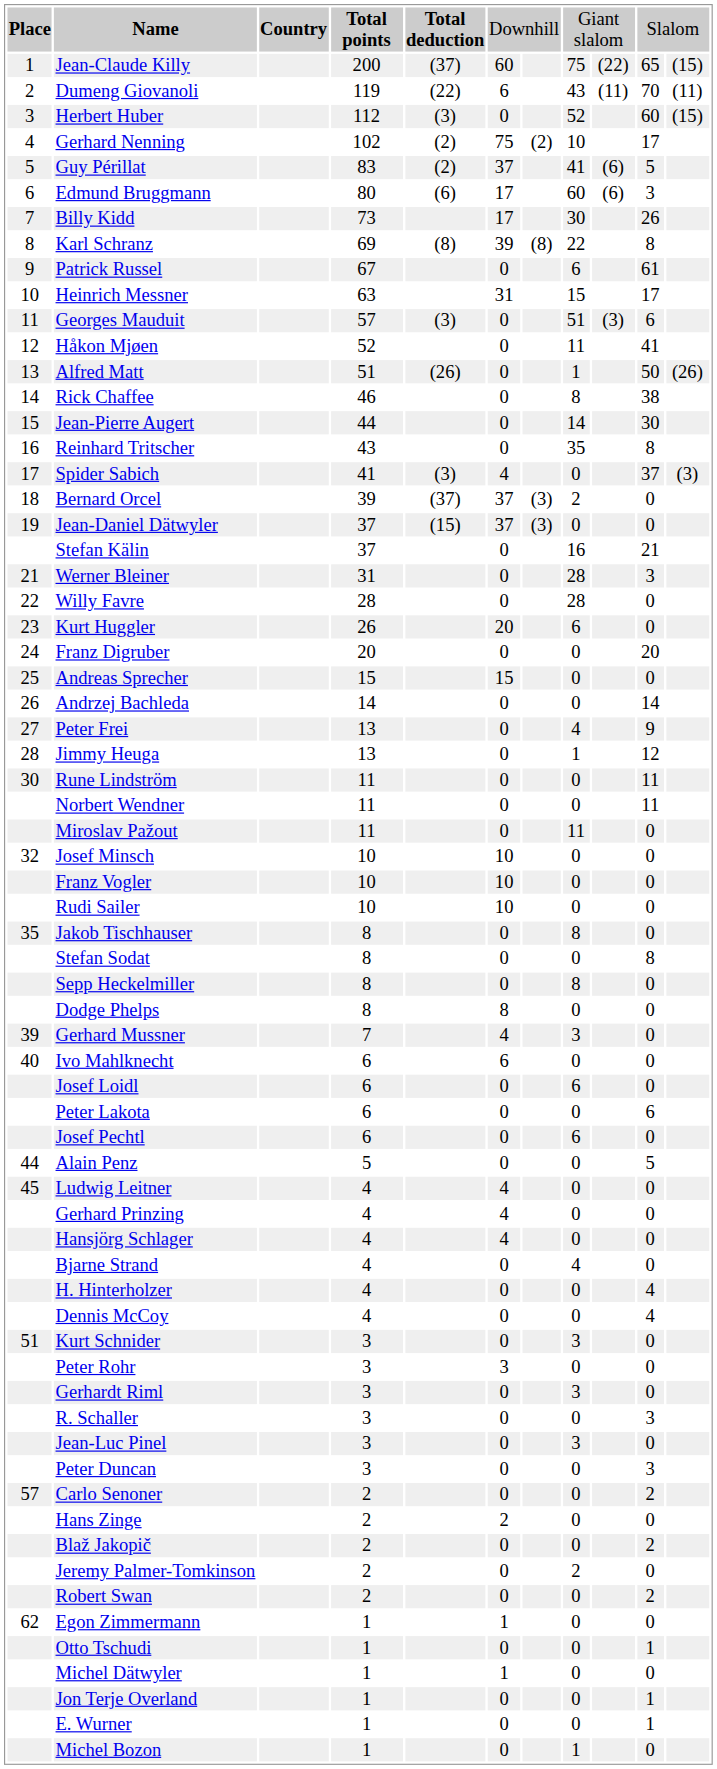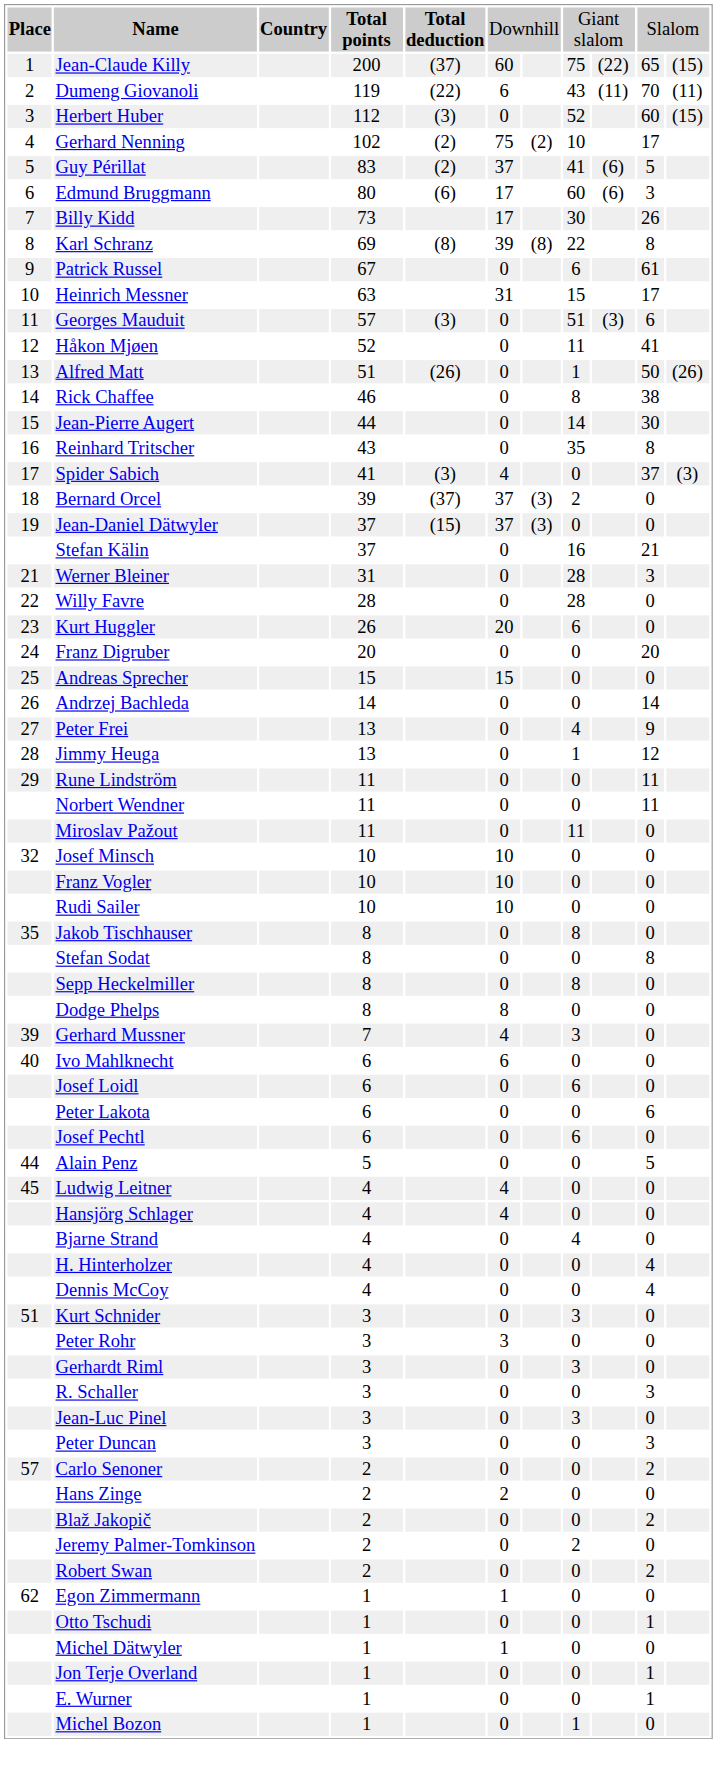Rune Lindström | column 1: 30 -> 29
- row: Gerhard Prinzing | 4 | 4 | 0 | 0
